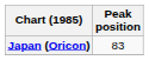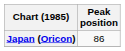Japan (Oricon) | Peak position: 83 -> 86
